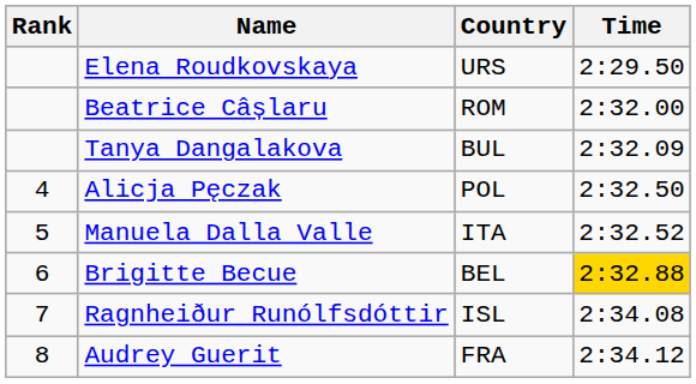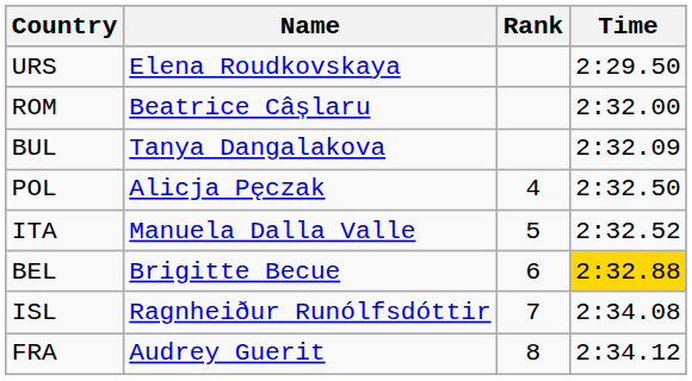columns swapped: Rank <-> Country
